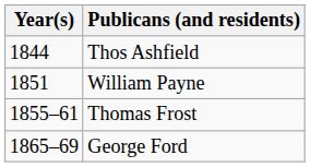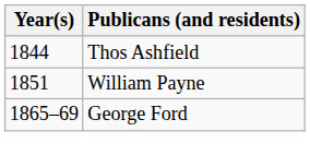- row: 1855–61 | Thomas Frost
